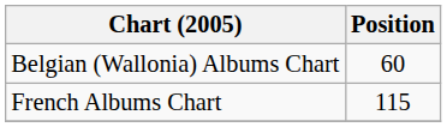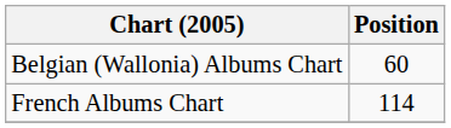French Albums Chart | Position: 115 -> 114
